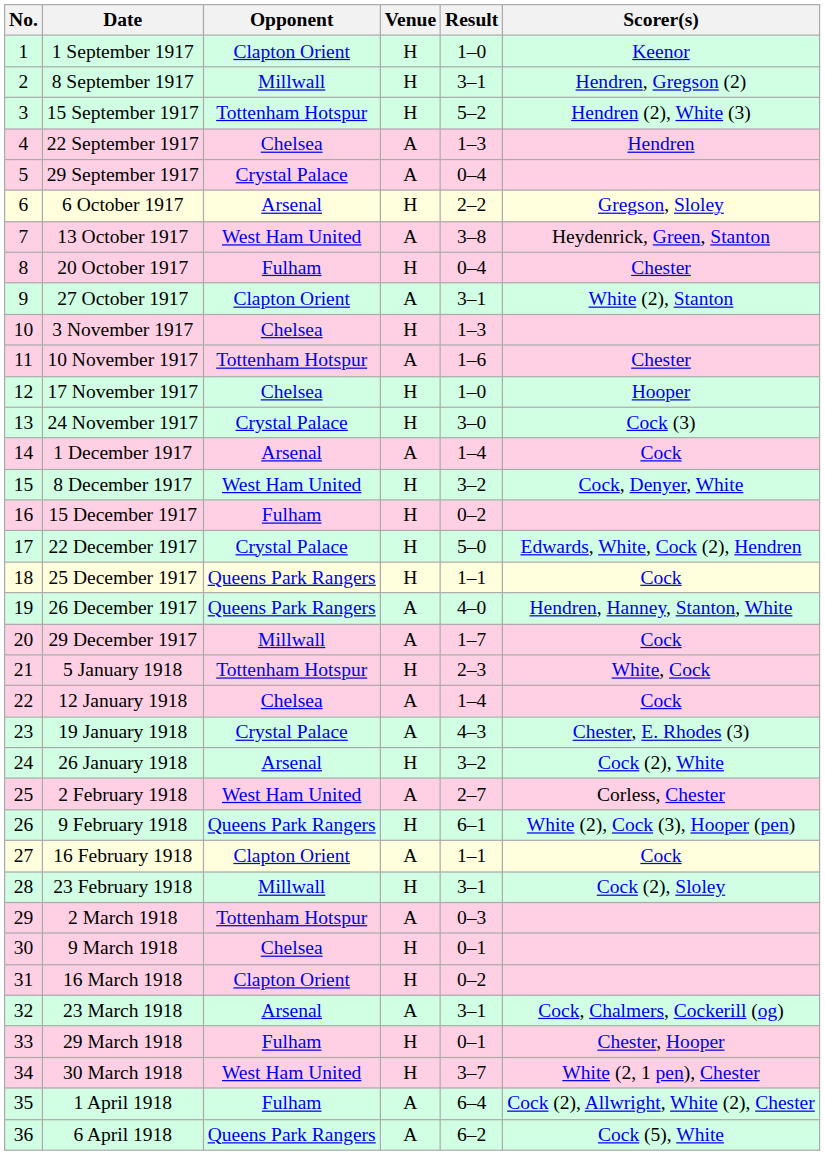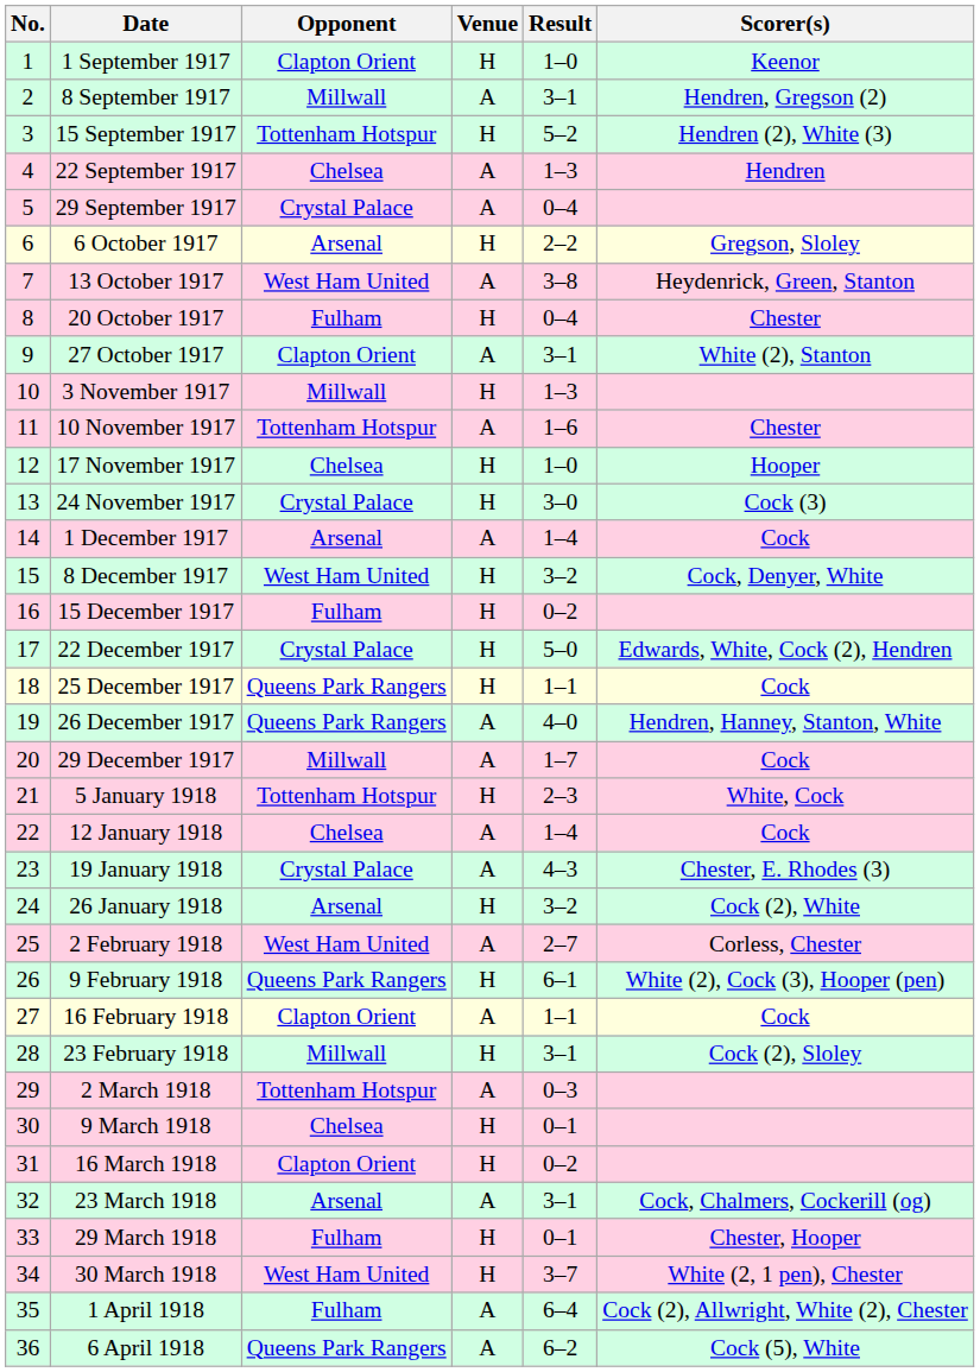8 September 1917 | Venue: H -> A
3 November 1917 | Opponent: Chelsea -> Millwall
